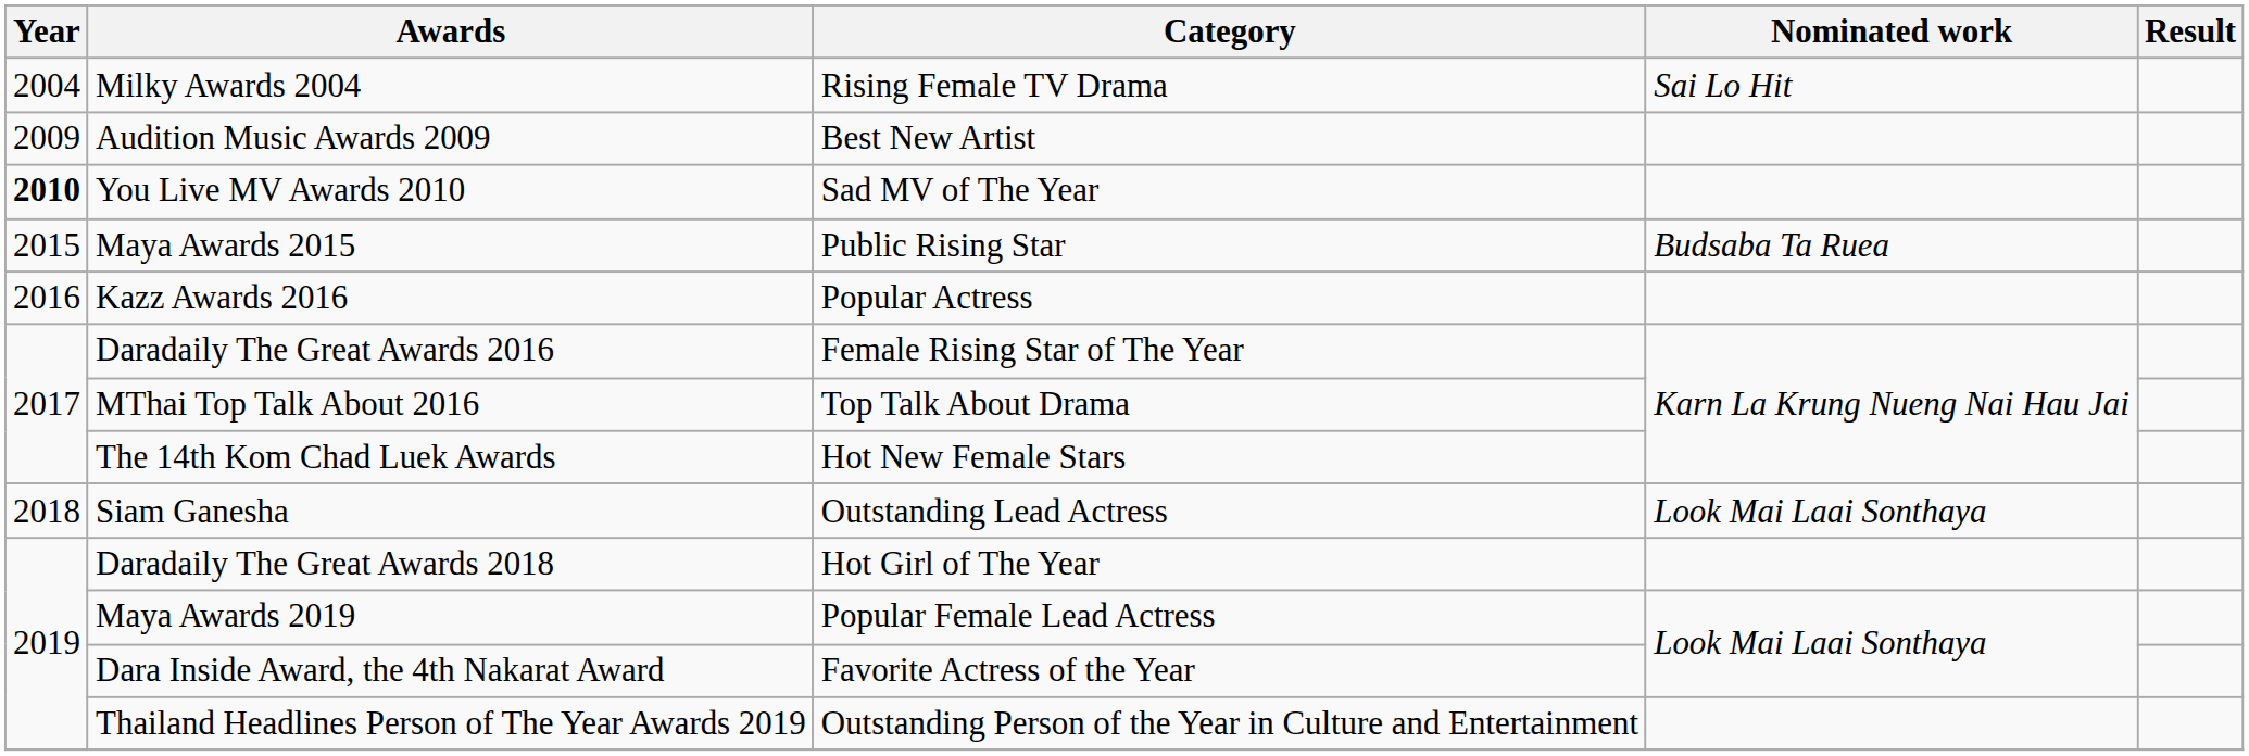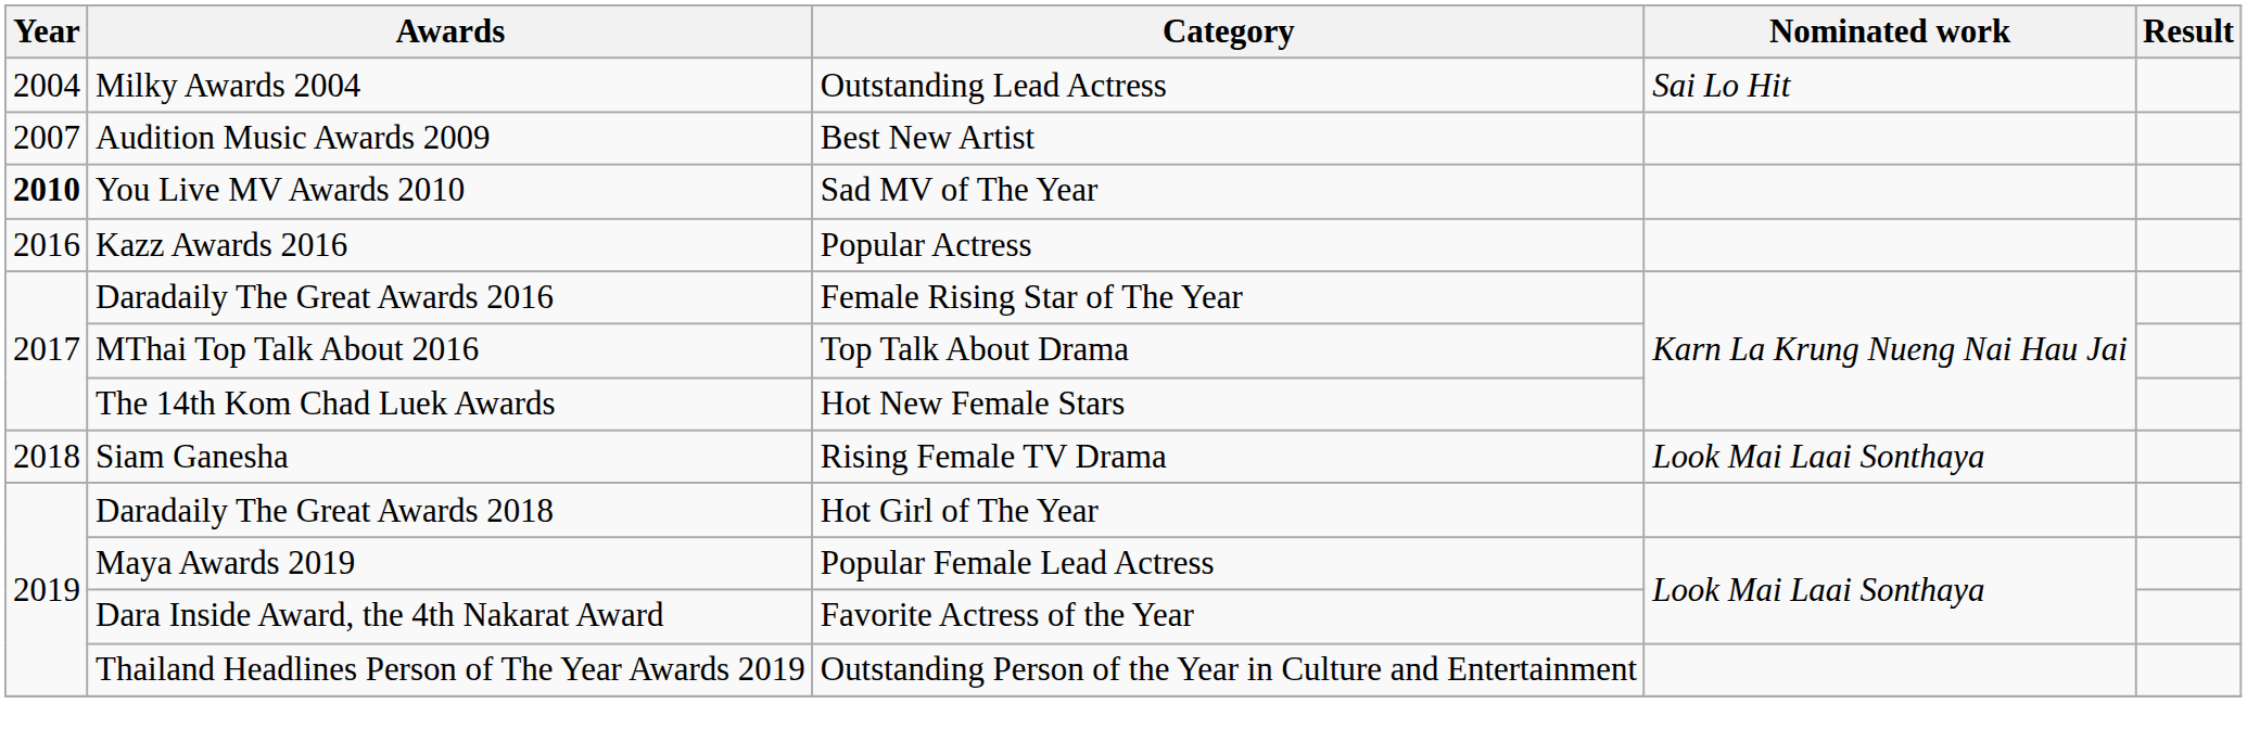Milky Awards 2004 | Category: Rising Female TV Drama -> Outstanding Lead Actress
Audition Music Awards 2009 | Year: 2009 -> 2007
- row: 2015 | Maya Awards 2015 | Public Rising Star | Budsaba Ta Ruea
Siam Ganesha | Category: Outstanding Lead Actress -> Rising Female TV Drama
